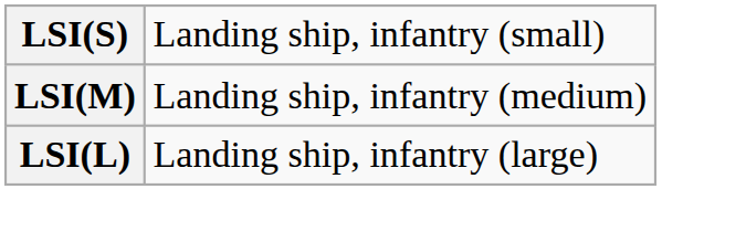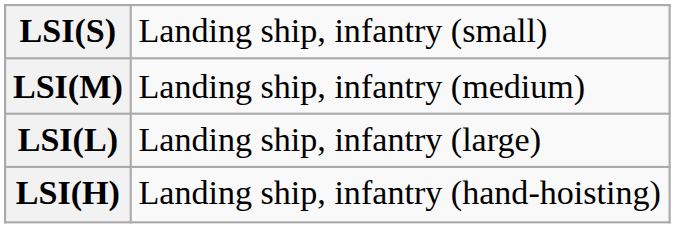+ row: LSI(H) | Landing ship, infantry (hand-hoisting)
